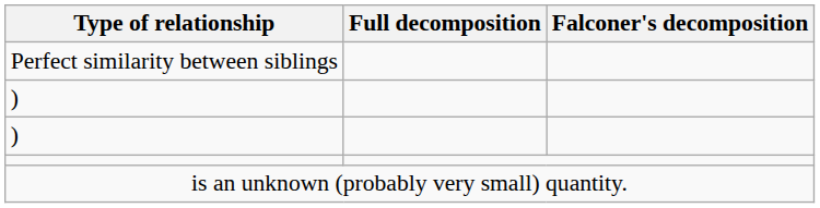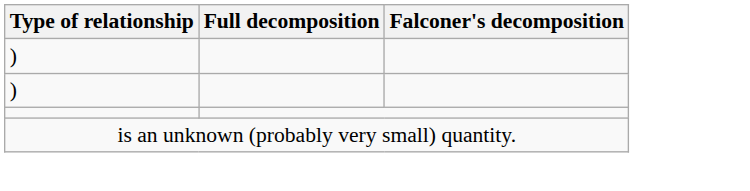- row: Perfect similarity between siblings
